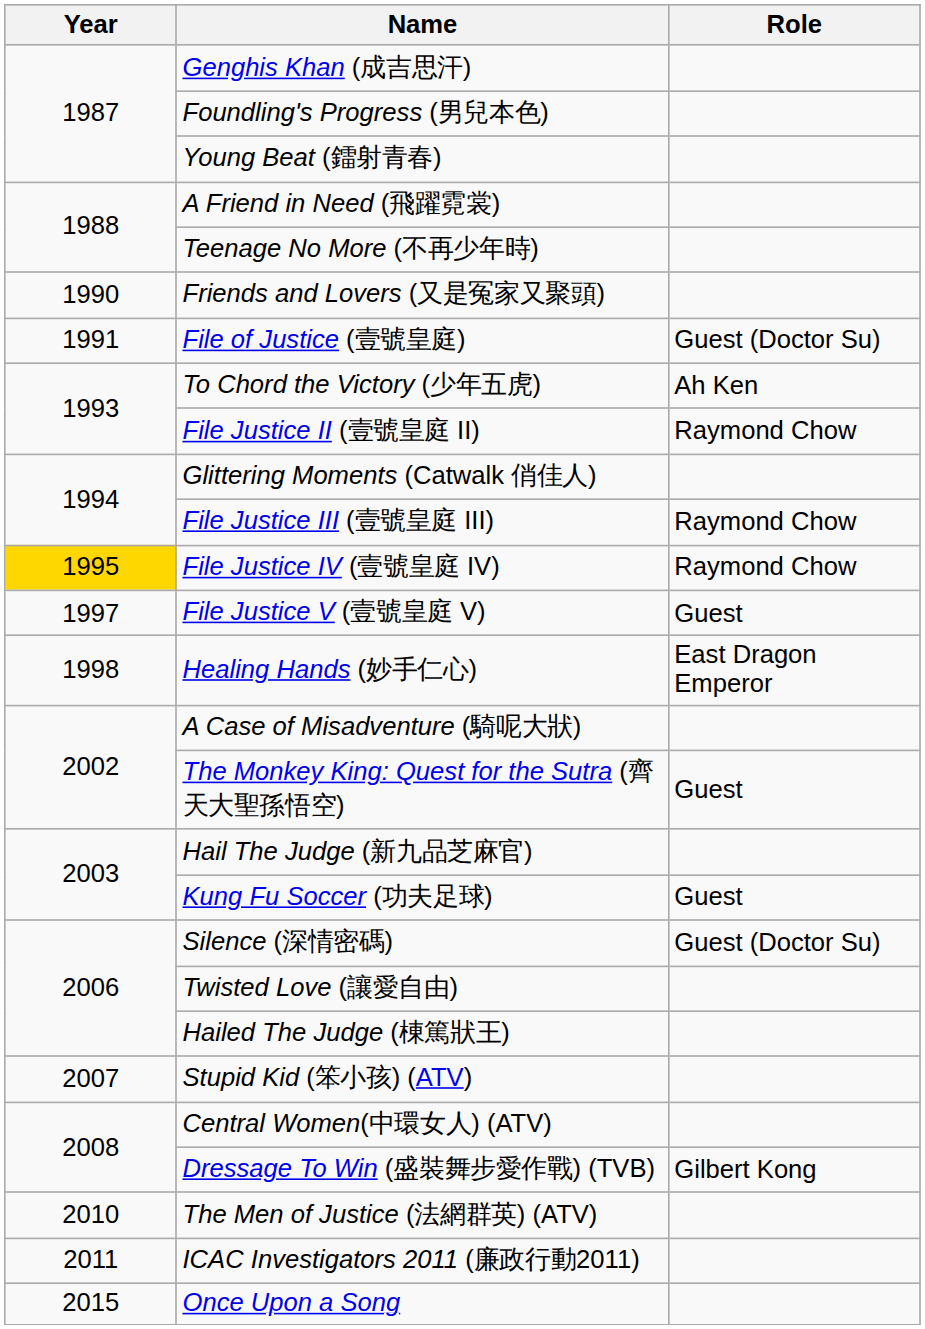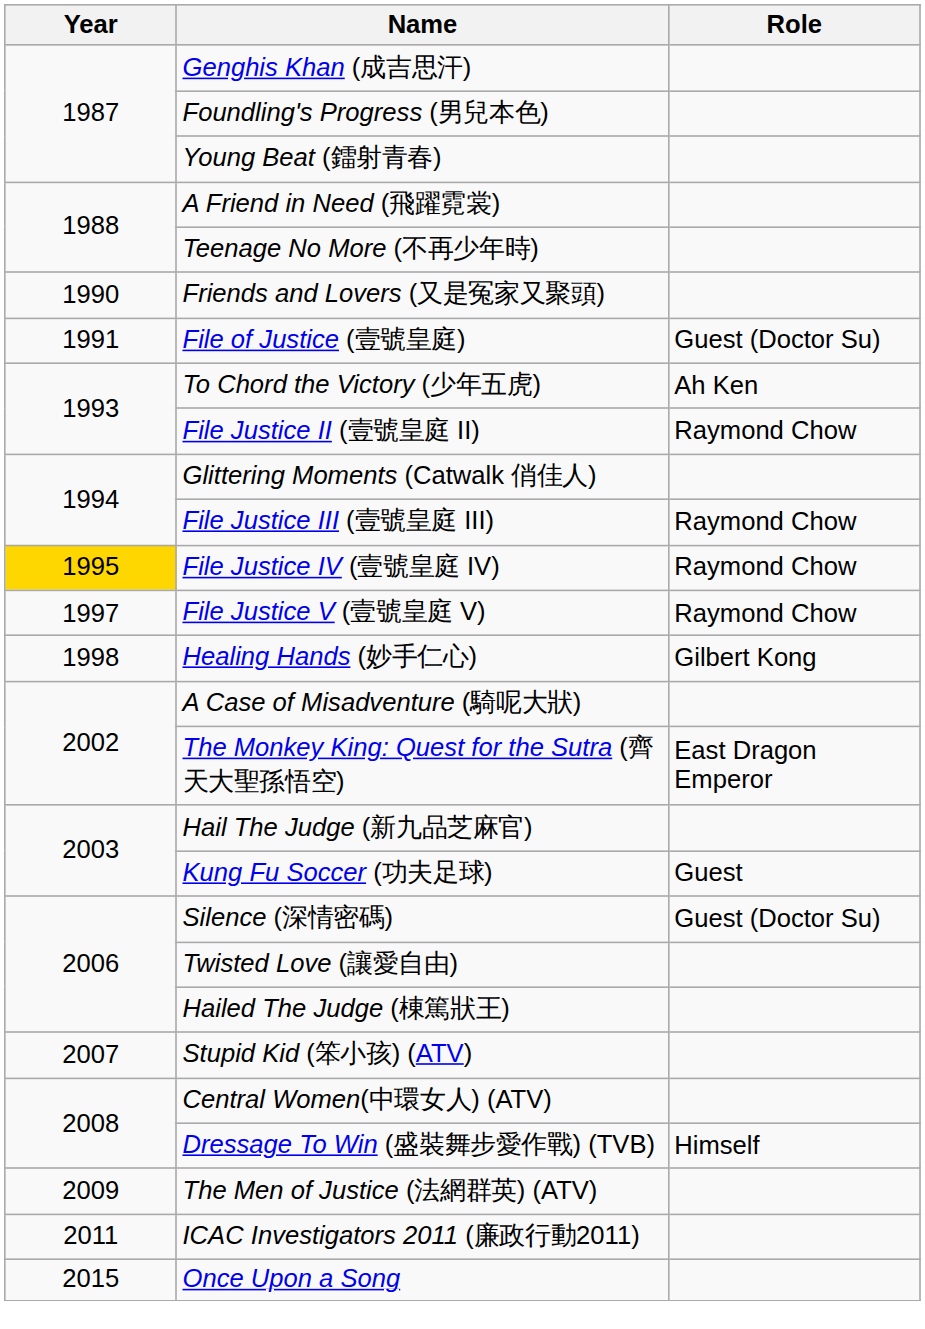File Justice V (壹號皇庭 V) | Role: Guest -> Raymond Chow
Healing Hands (妙手仁心) | Role: East Dragon Emperor -> Gilbert Kong
The Monkey King: Quest for the Sutra (齊天大聖孫悟空) | Role: Guest -> East Dragon Emperor
Dressage To Win (盛裝舞步愛作戰) (TVB) | Role: Gilbert Kong -> Himself
The Men of Justice (法網群英) (ATV) | Year: 2010 -> 2009
